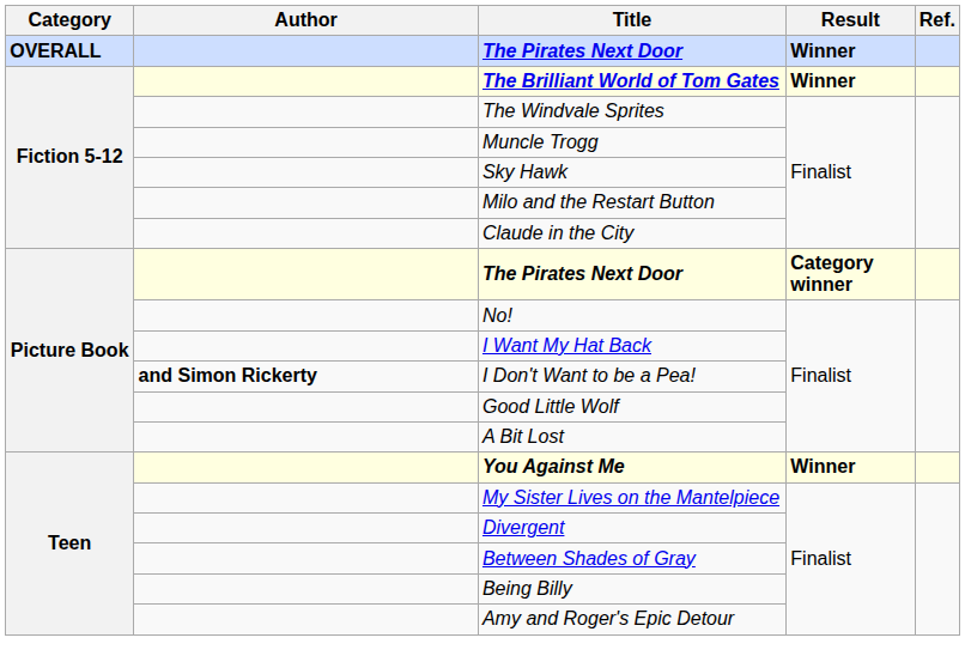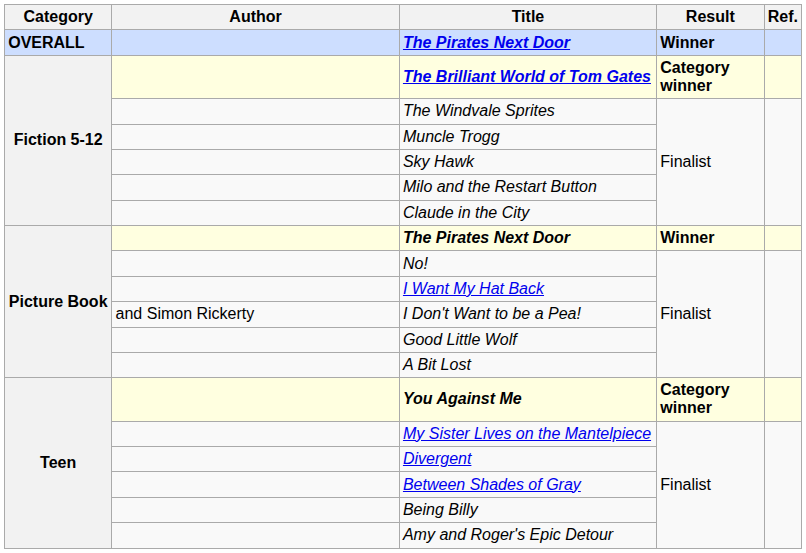The Brilliant World of Tom Gates | Result: Winner -> Category winner
Picture Book / The Pirates Next Door | Result: Category winner -> Winner
I Don't Want to be a Pea! | Author: bold -> normal
You Against Me | Result: Winner -> Category winner
